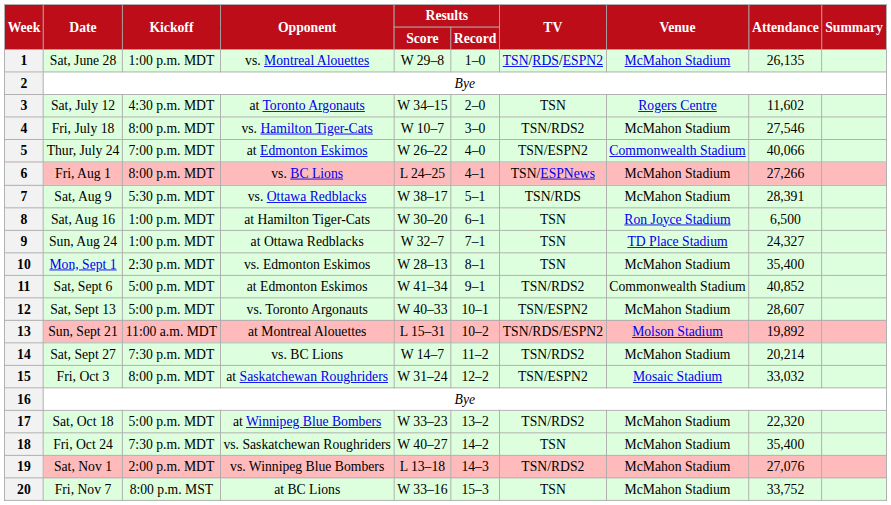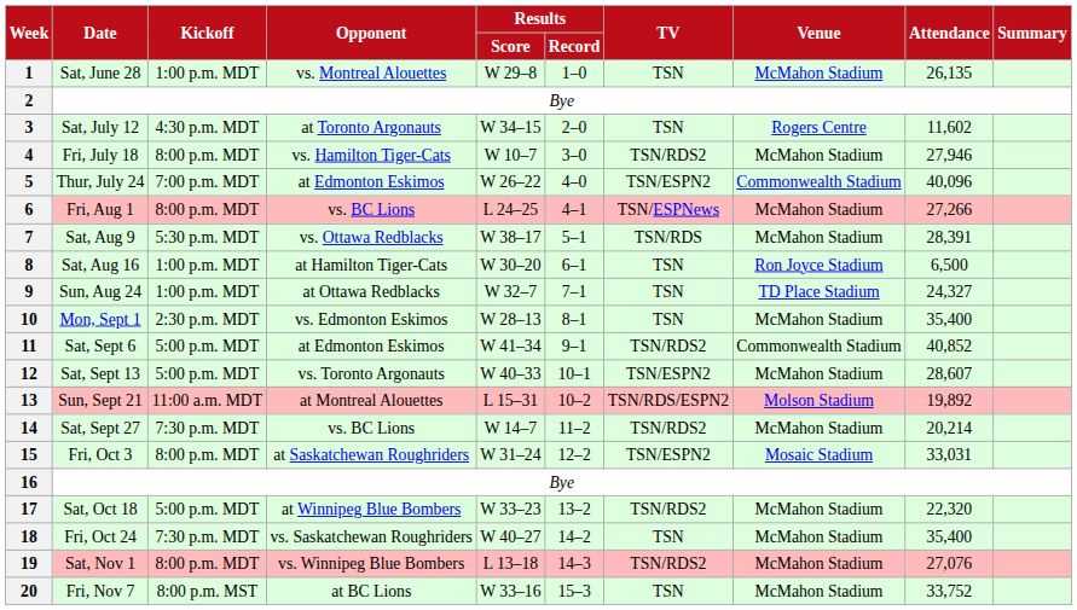1 | TV: TSN/RDS/ESPN2 -> TSN
4 | Attendance: 27,546 -> 27,946
5 | Attendance: 40,066 -> 40,096
15 | Attendance: 33,032 -> 33,031
19 | Kickoff: 2:00 p.m. MDT -> 8:00 p.m. MDT
